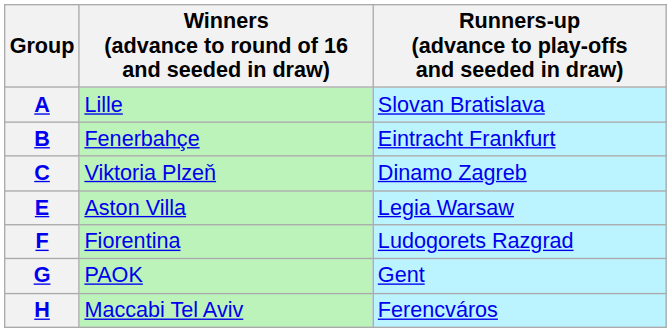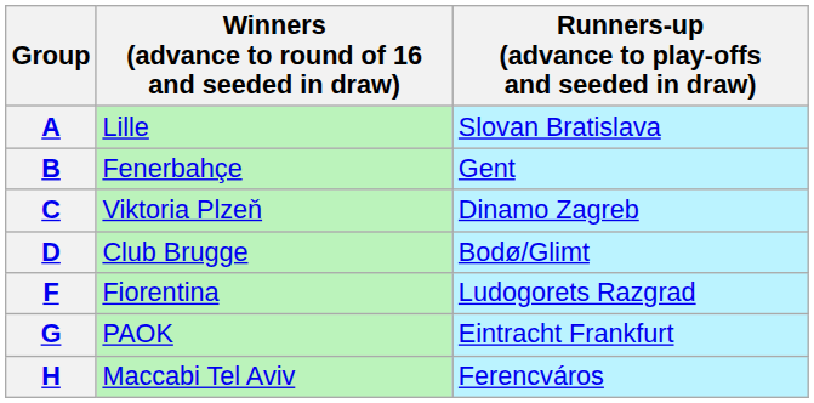B | Runners-up (advance to play-offs and seeded in draw): Eintracht Frankfurt -> Gent
+ row: D | Club Brugge | Bodø/Glimt
- row: E | Aston Villa | Legia Warsaw
G | Runners-up (advance to play-offs and seeded in draw): Gent -> Eintracht Frankfurt
